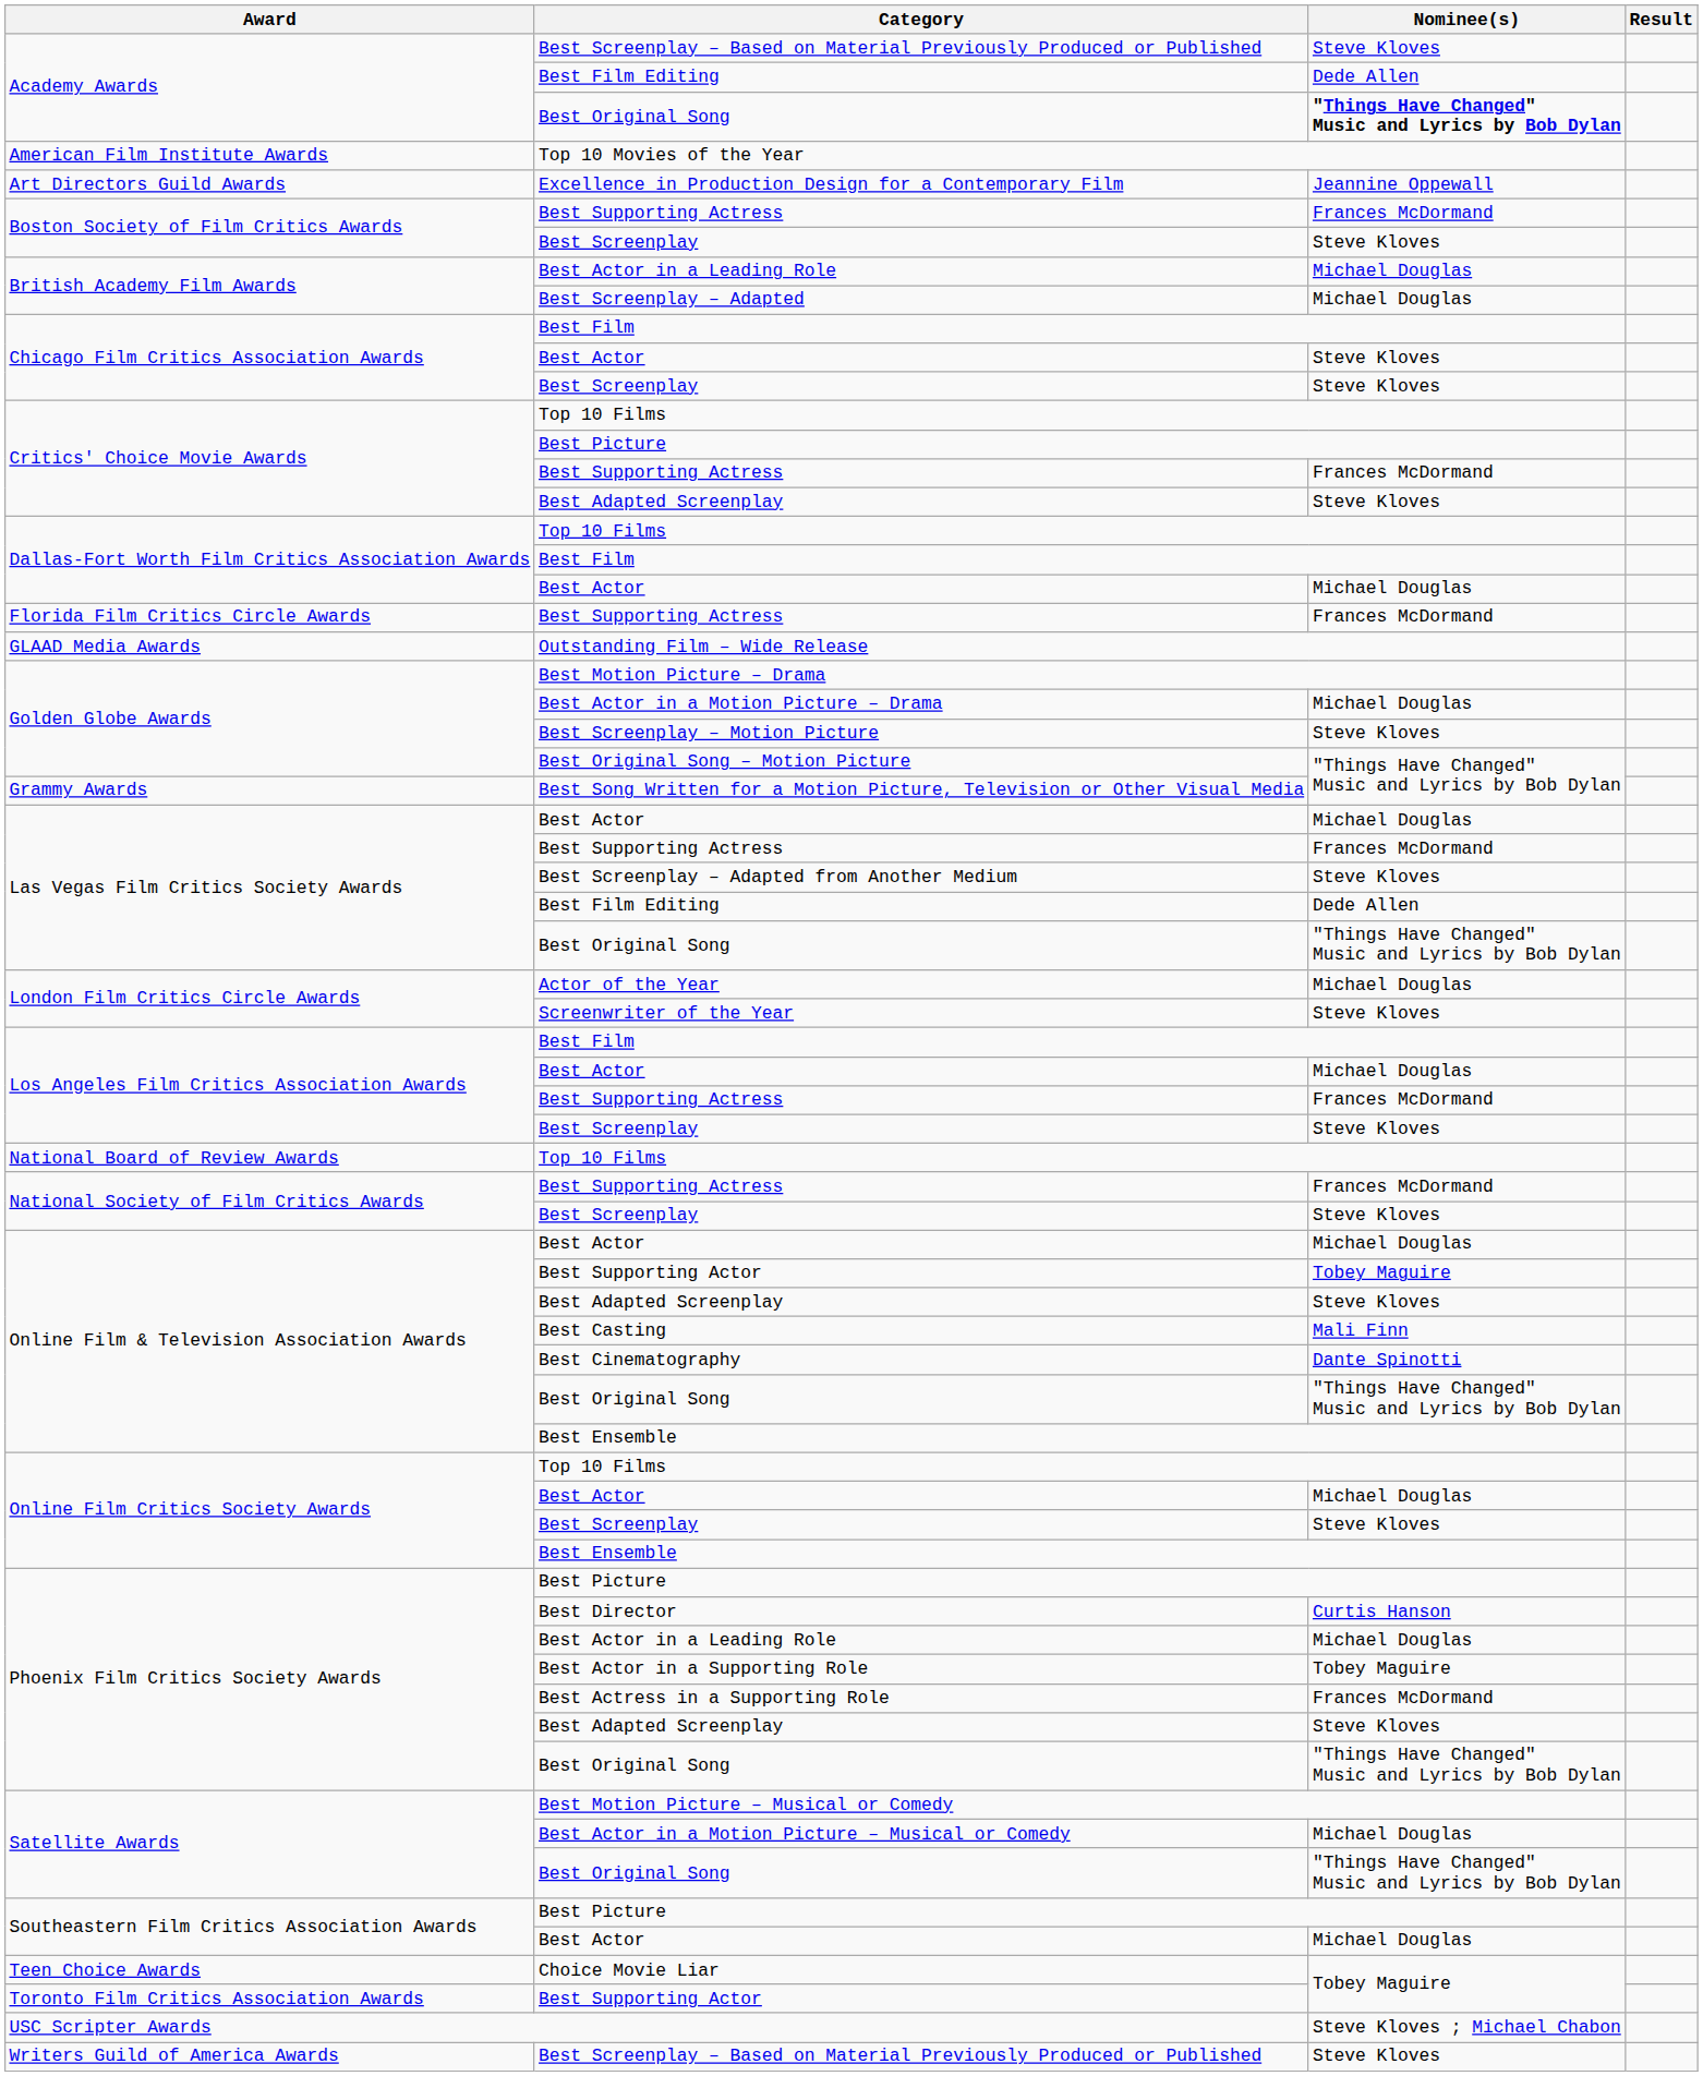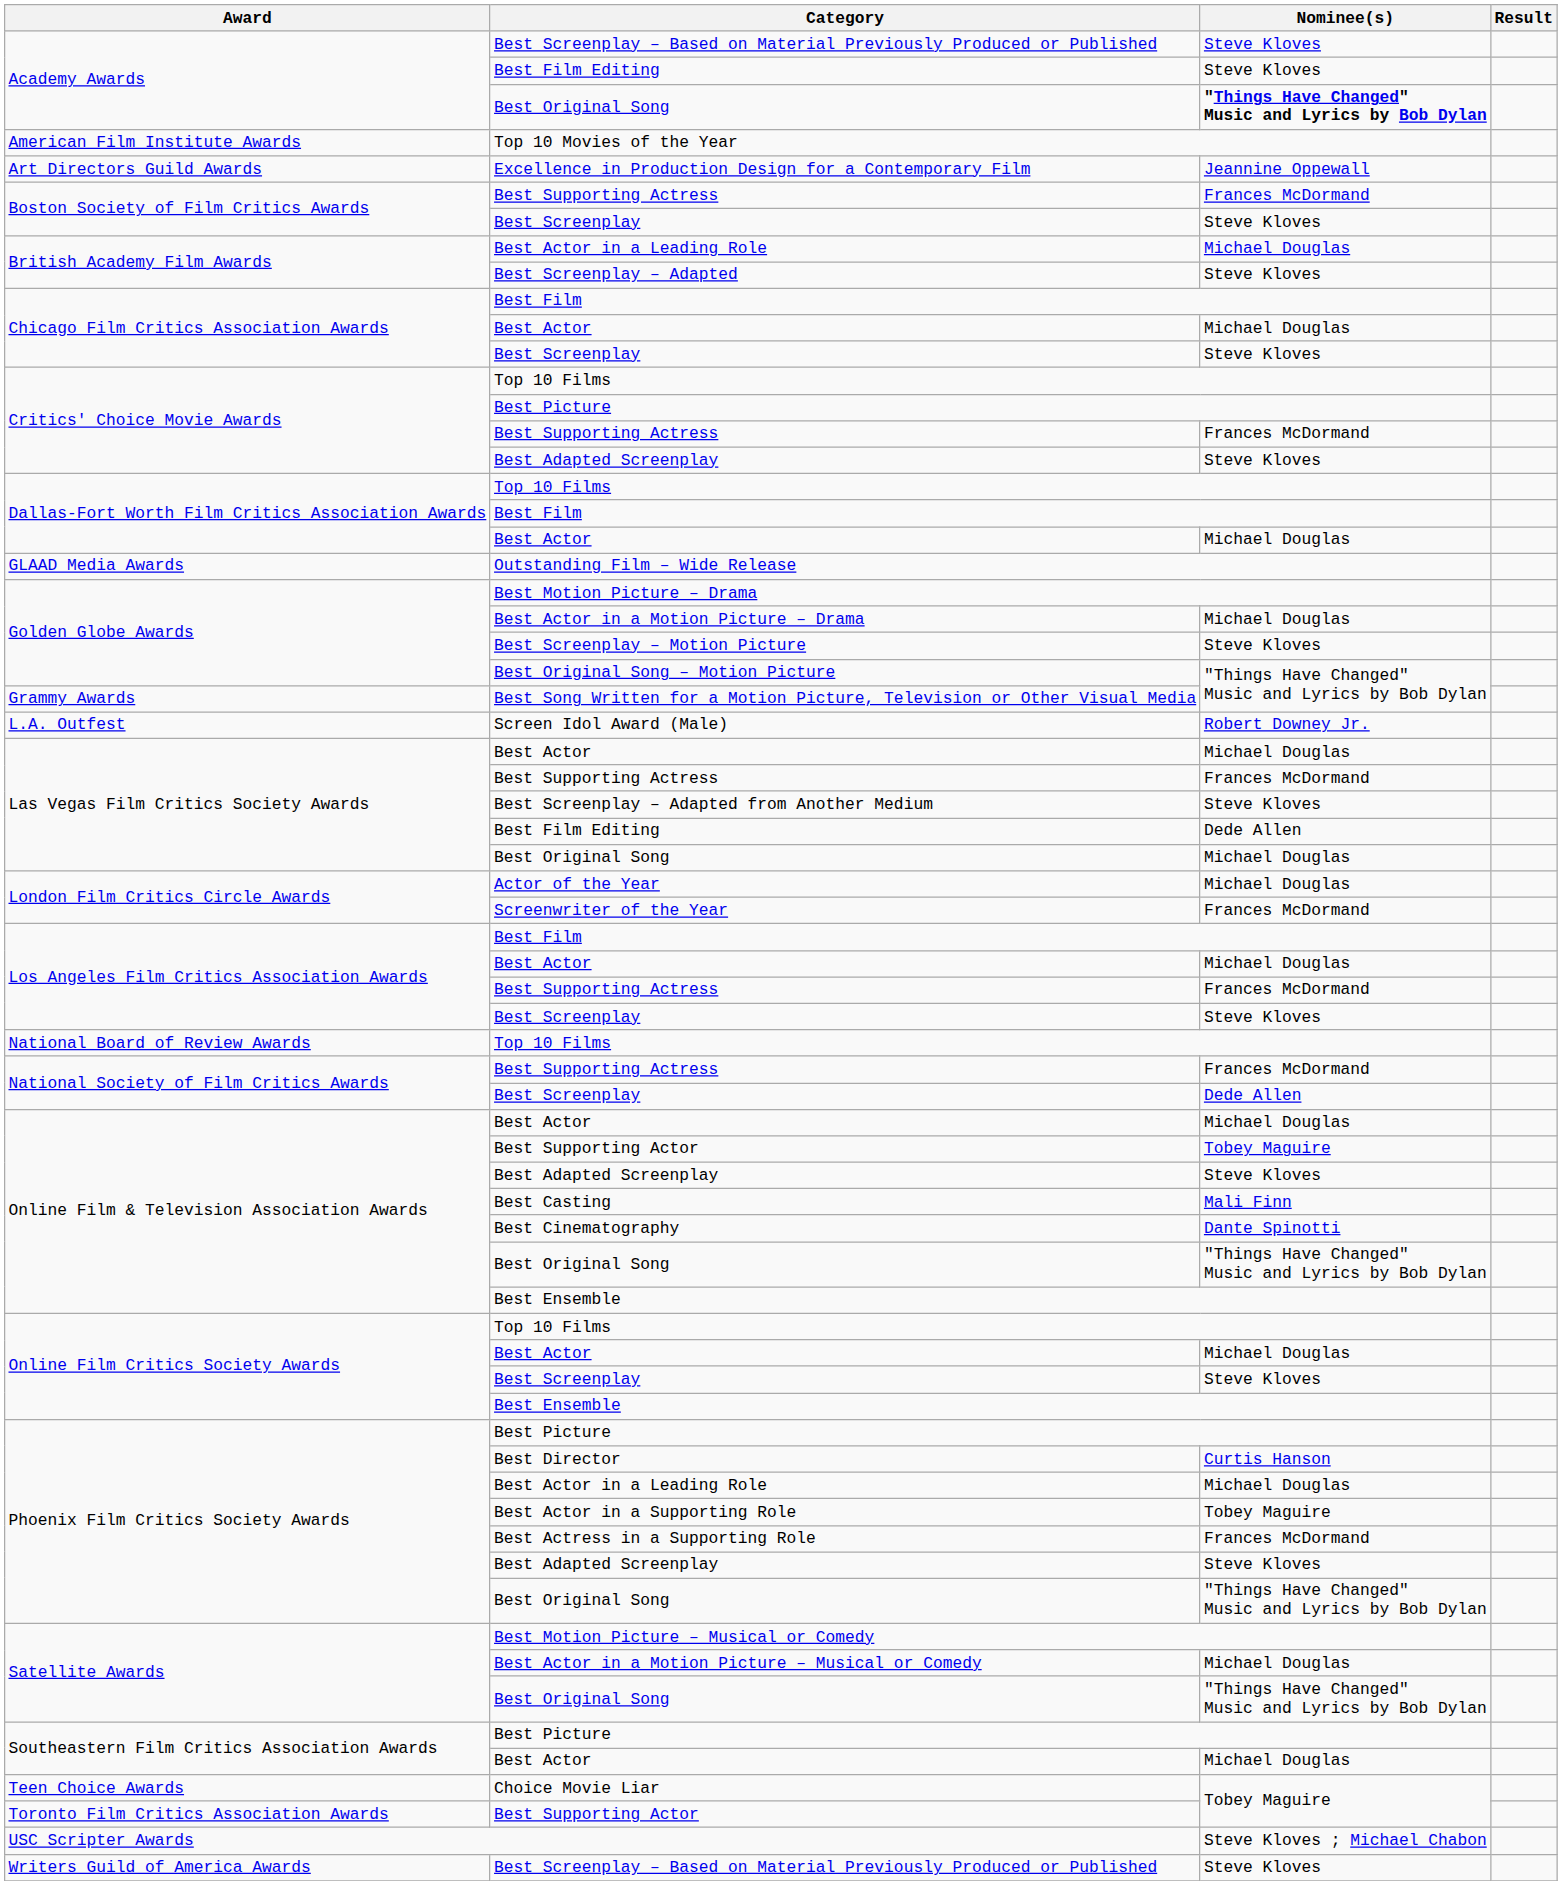Academy Awards / Best Film Editing | Nominee(s): Dede Allen -> Steve Kloves
Best Screenplay – Adapted | Nominee(s): Michael Douglas -> Steve Kloves
Chicago Film Critics Association Awards / Best Actor | Nominee(s): Steve Kloves -> Michael Douglas
- row: Florida Film Critics Circle Awards | Best Supporting Actress | Frances McDormand
+ row: L.A. Outfest | Screen Idol Award (Male) | Robert Downey Jr.
Las Vegas Film Critics Society Awards / Best Original Song | Nominee(s): "Things Have Changed" Music and Lyrics by Bob Dylan -> Michael Douglas
Screenwriter of the Year | Nominee(s): Steve Kloves -> Frances McDormand
National Society of Film Critics Awards / Best Screenplay | Nominee(s): Steve Kloves -> Dede Allen
